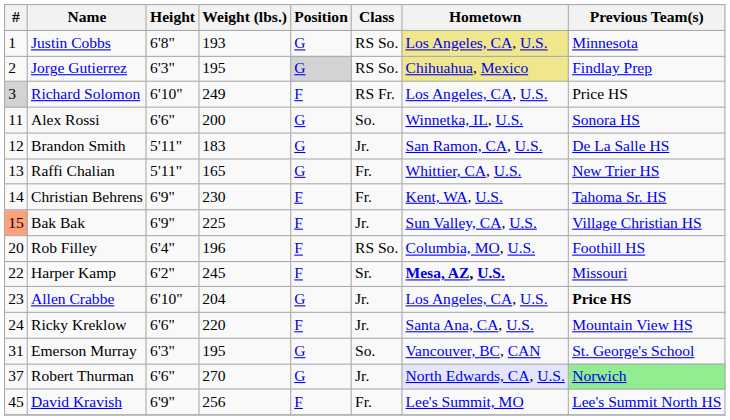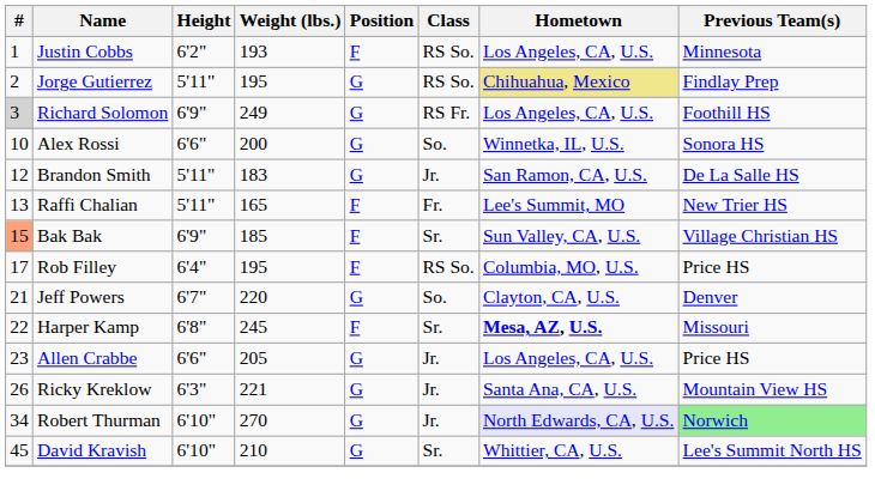Justin Cobbs | Height: 6'8" -> 6'2"
Justin Cobbs | Position: G -> F
Justin Cobbs | Hometown: khaki background -> no background
Jorge Gutierrez | Height: 6'3" -> 5'11"
Jorge Gutierrez | Position: lightgrey background -> no background
Richard Solomon | Height: 6'10" -> 6'9"
Richard Solomon | Position: F -> G
Richard Solomon | Previous Team(s): Price HS -> Foothill HS
Alex Rossi | #: 11 -> 10
Raffi Chalian | Position: G -> F
Raffi Chalian | Hometown: Whittier, CA, U.S. -> Lee's Summit, MO
- row: 14 | Christian Behrens | 6'9" | 230 | F | Fr. | Kent, WA, U.S. | Tahoma Sr. HS
Bak Bak | Weight (lbs.): 225 -> 185
Bak Bak | Class: Jr. -> Sr.
Rob Filley | #: 20 -> 17
Rob Filley | Weight (lbs.): 196 -> 195
Rob Filley | Previous Team(s): Foothill HS -> Price HS
+ row: 21 | Jeff Powers | 6'7" | 220 | G | So. | Clayton, CA, U.S. | Denver
Harper Kamp | Height: 6'2" -> 6'8"
Allen Crabbe | Height: 6'10" -> 6'6"
Allen Crabbe | Weight (lbs.): 204 -> 205
Allen Crabbe | Previous Team(s): bold -> normal
Ricky Kreklow | #: 24 -> 26
Ricky Kreklow | Height: 6'6" -> 6'3"
Ricky Kreklow | Weight (lbs.): 220 -> 221
Ricky Kreklow | Position: F -> G
- row: 31 | Emerson Murray | 6'3" | 195 | G | So. | Vancouver, BC, CAN | St. George's School
Robert Thurman | #: 37 -> 34
Robert Thurman | Height: 6'6" -> 6'10"
David Kravish | Height: 6'9" -> 6'10"
David Kravish | Weight (lbs.): 256 -> 210
David Kravish | Position: F -> G
David Kravish | Class: Fr. -> Sr.
David Kravish | Hometown: Lee's Summit, MO -> Whittier, CA, U.S.
